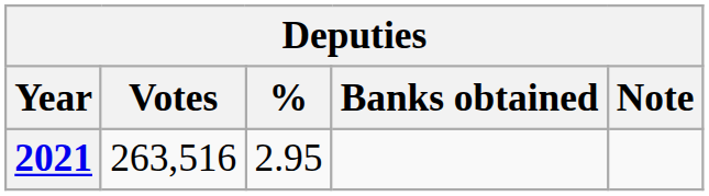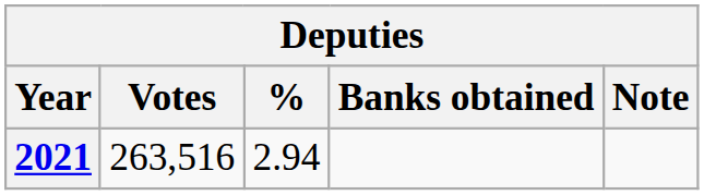2021 | %: 2.95 -> 2.94
